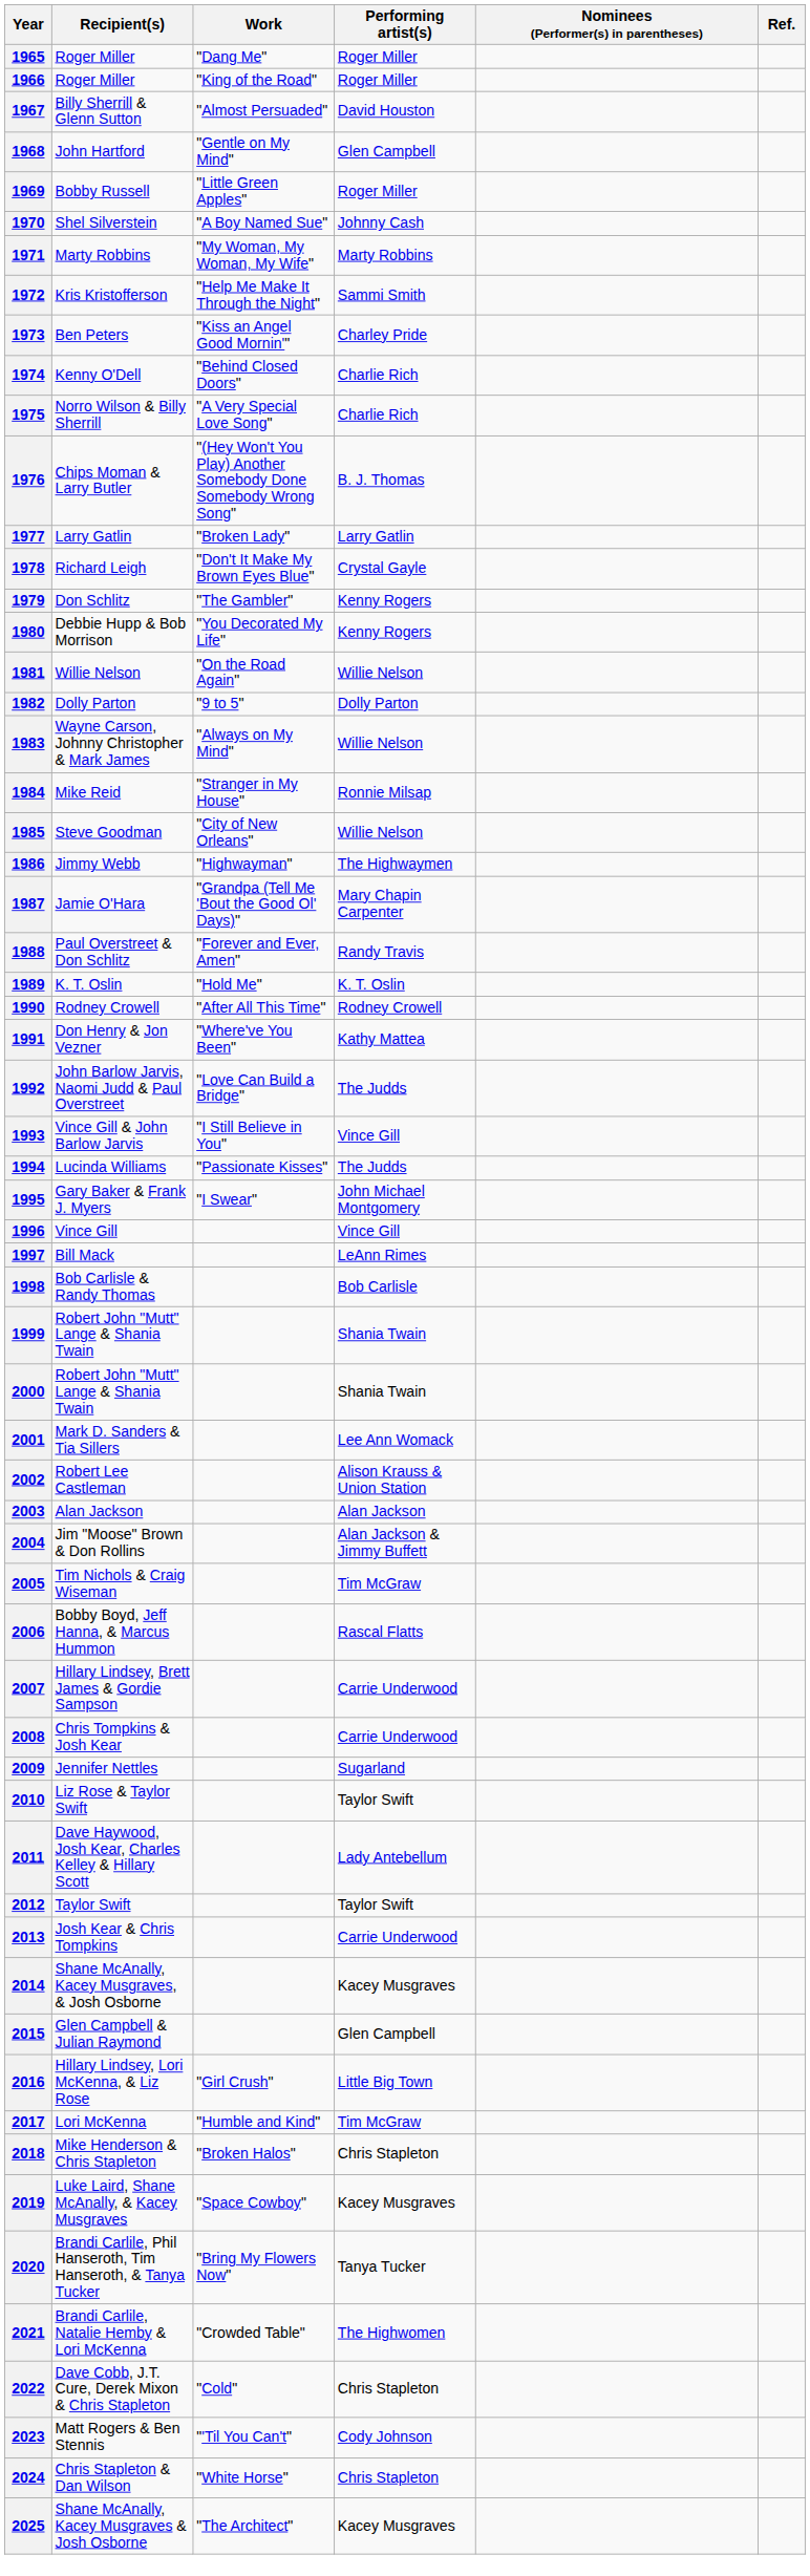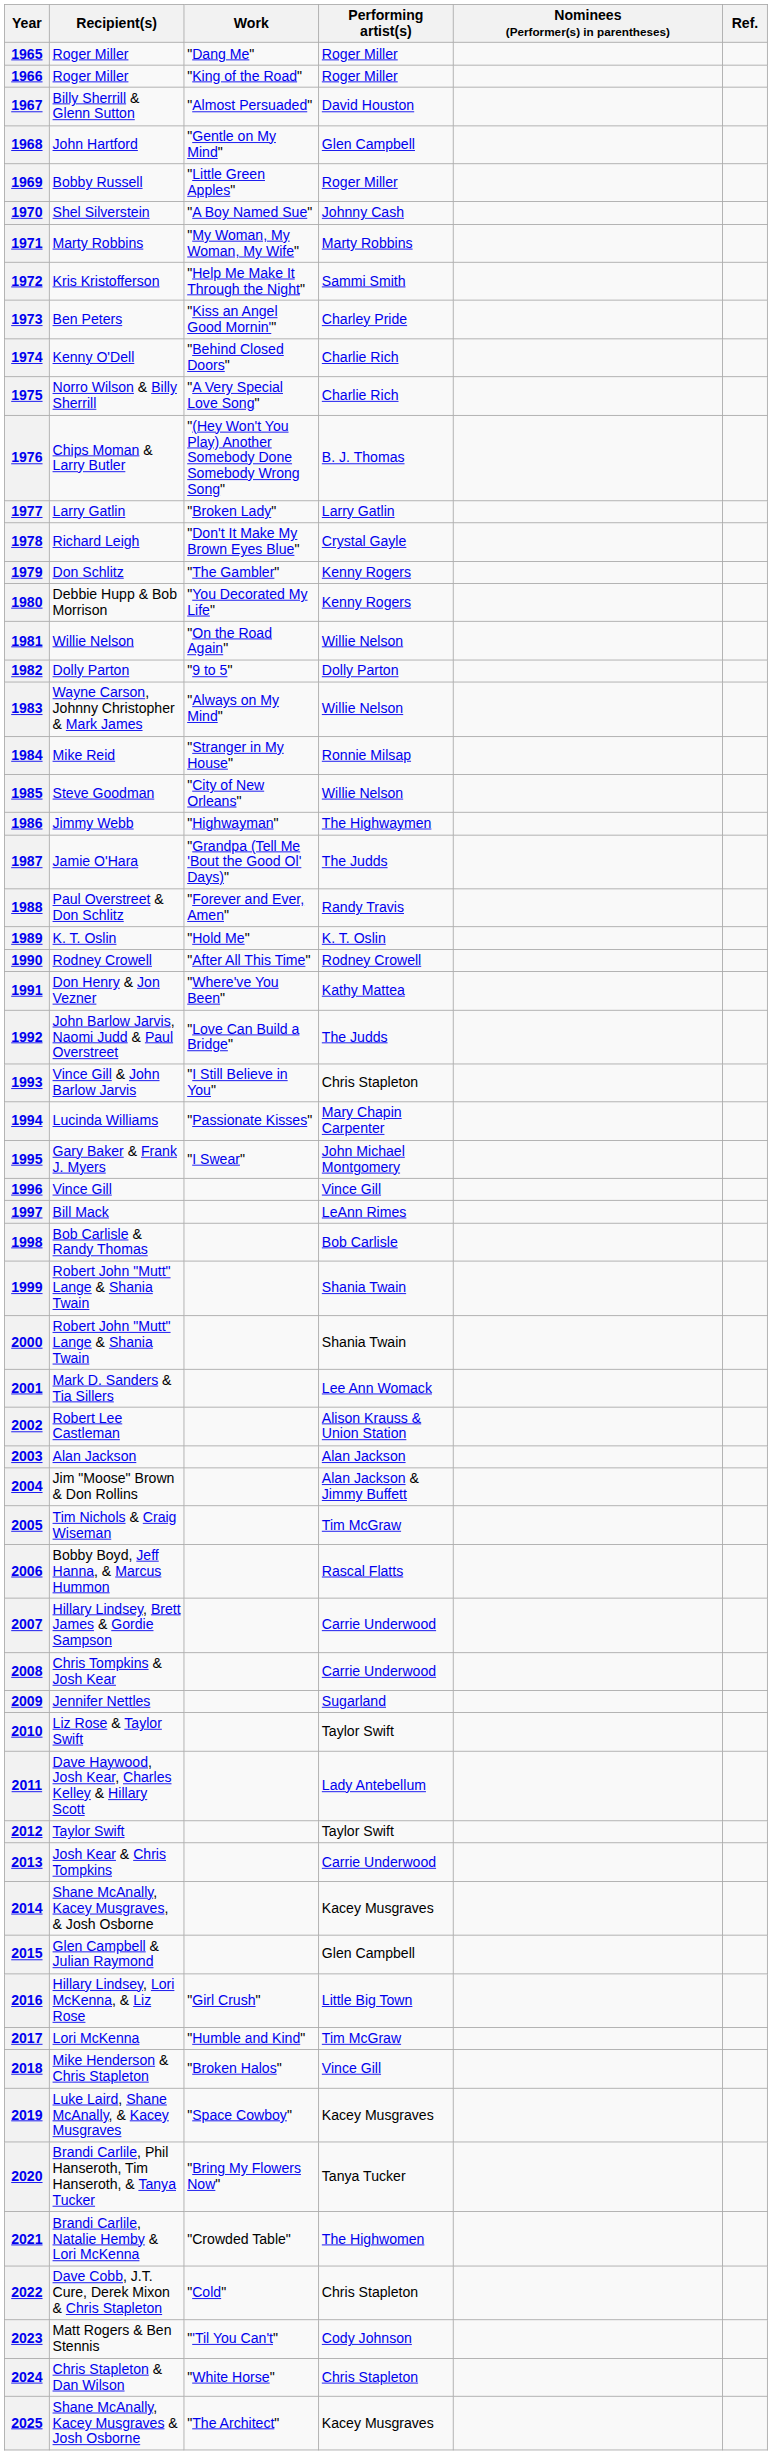1987 | Performing artist(s): Mary Chapin Carpenter -> The Judds
1993 | Performing artist(s): Vince Gill -> Chris Stapleton
1994 | Performing artist(s): The Judds -> Mary Chapin Carpenter
2018 | Performing artist(s): Chris Stapleton -> Vince Gill
